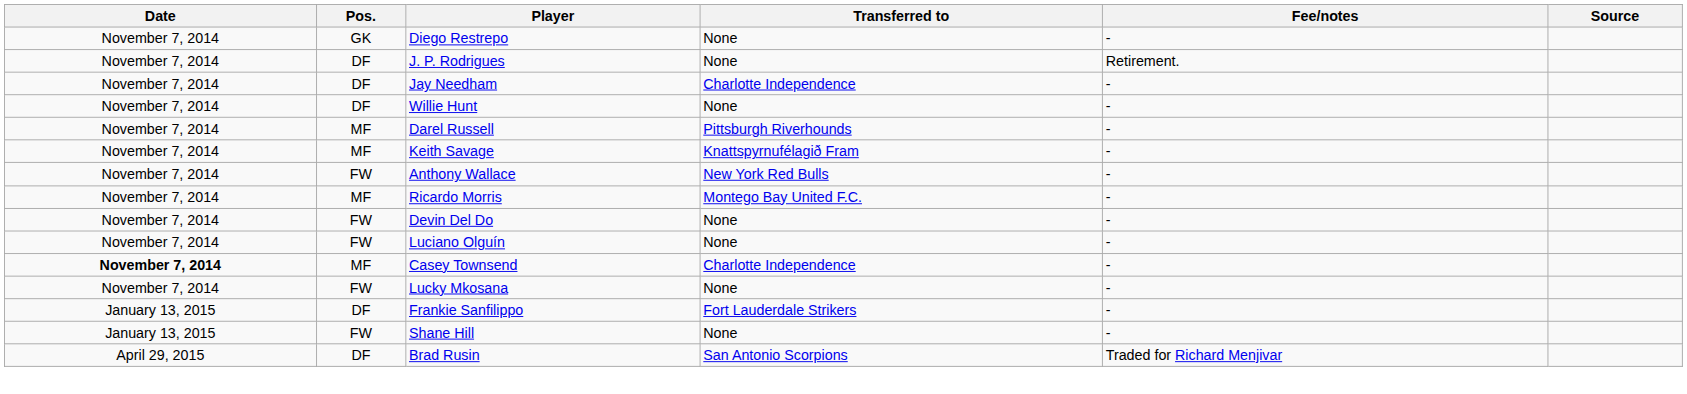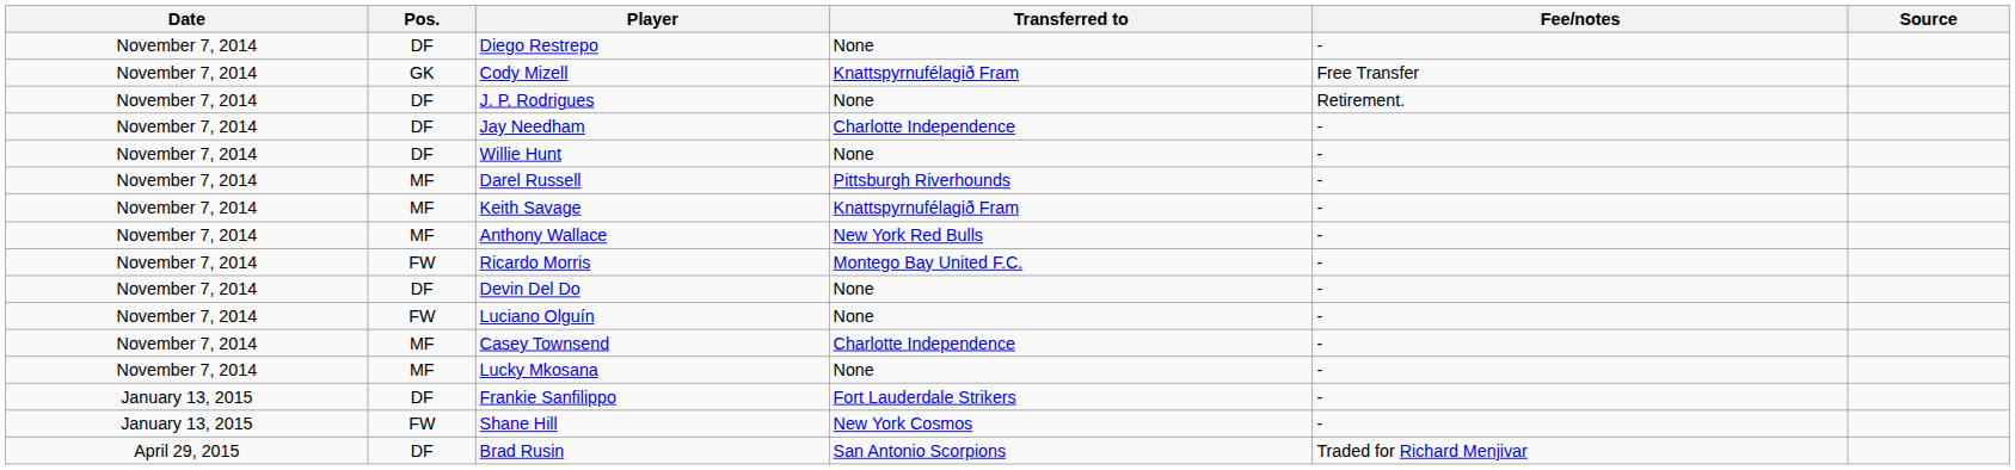Diego Restrepo | Pos.: GK -> DF
+ row: November 7, 2014 | GK | Cody Mizell | Knattspyrnufélagið Fram | Free Transfer
Anthony Wallace | Pos.: FW -> MF
Ricardo Morris | Pos.: MF -> FW
Devin Del Do | Pos.: FW -> DF
Casey Townsend | Date: bold -> normal
Lucky Mkosana | Pos.: FW -> MF
Shane Hill | Transferred to: None -> New York Cosmos
